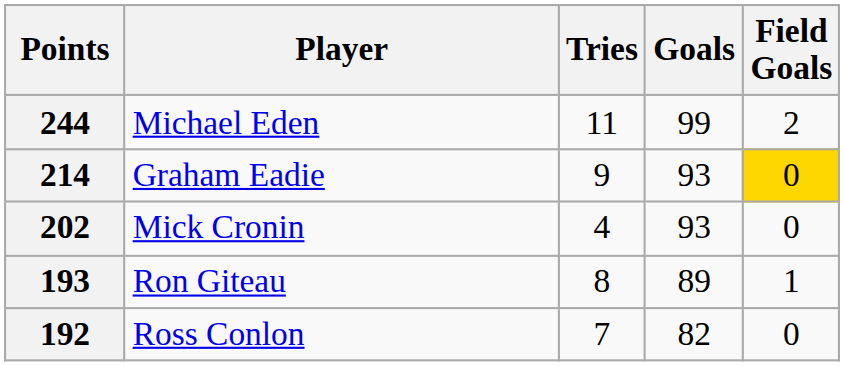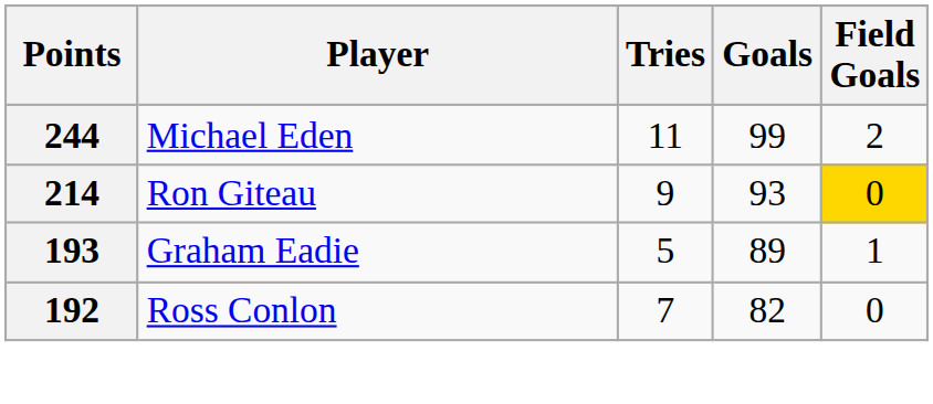214 | Player: Graham Eadie -> Ron Giteau
- row: 202 | Mick Cronin | 4 | 93 | 0
193 | Player: Ron Giteau -> Graham Eadie
193 | Tries: 8 -> 5
